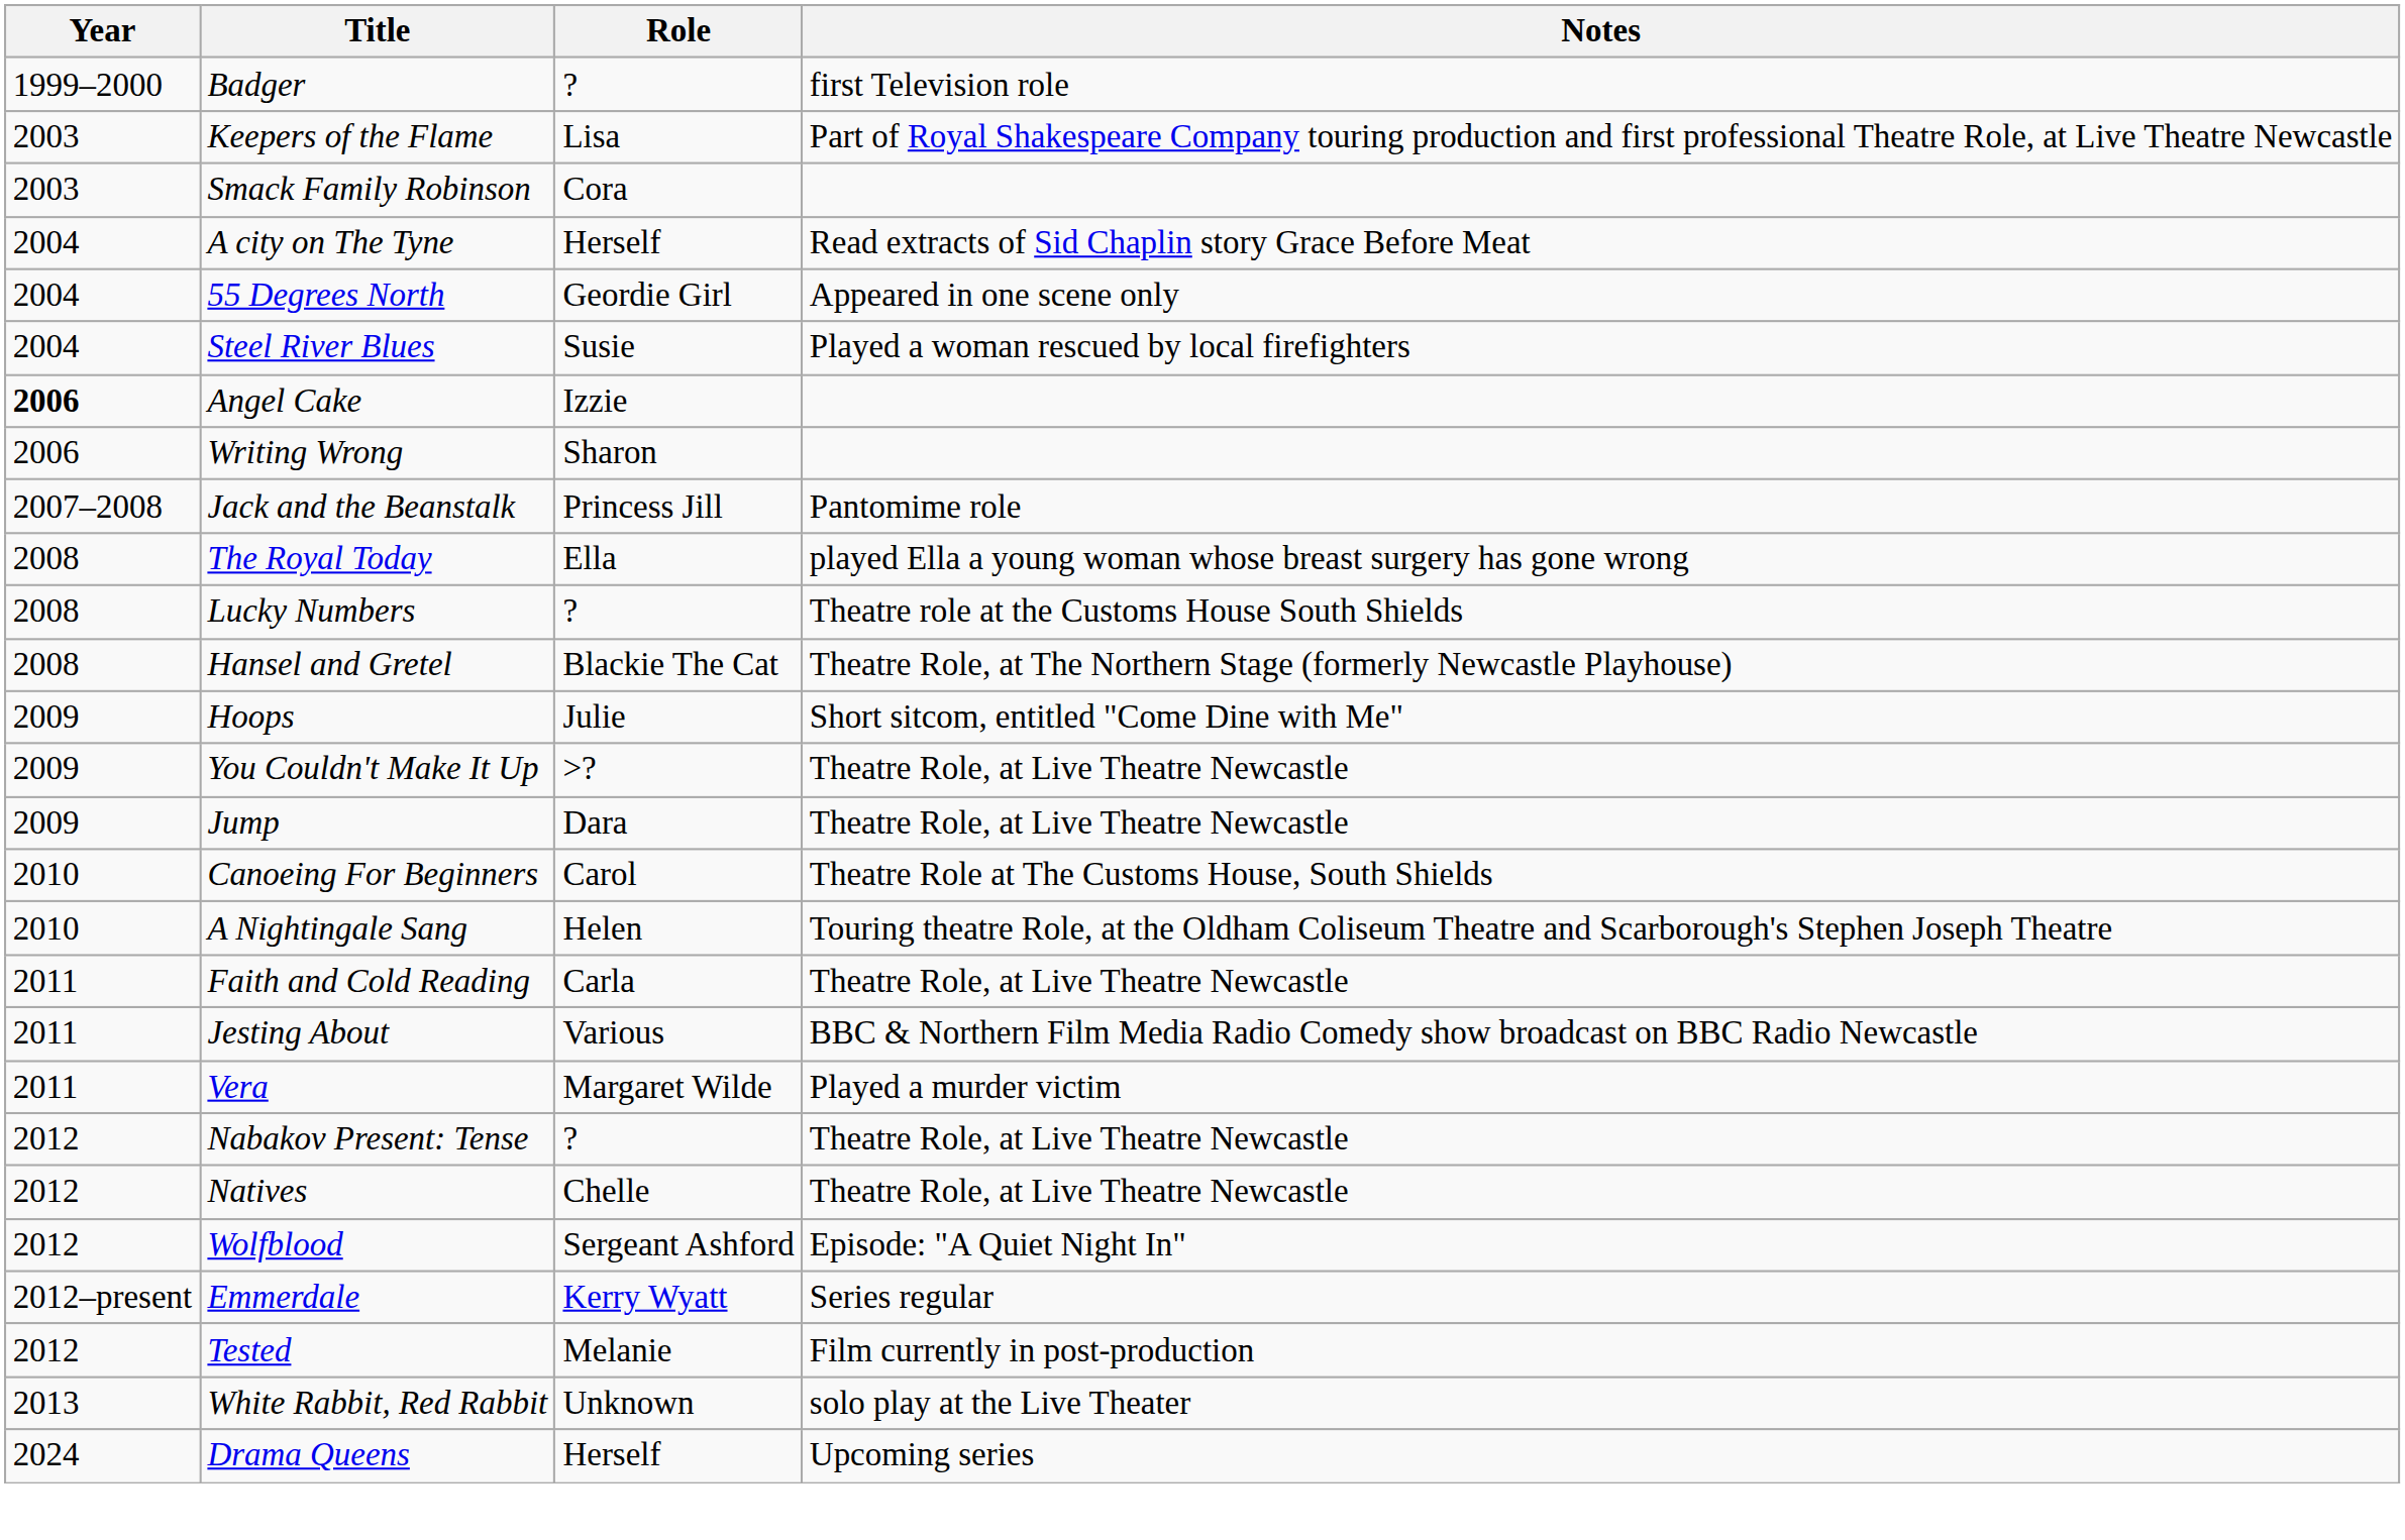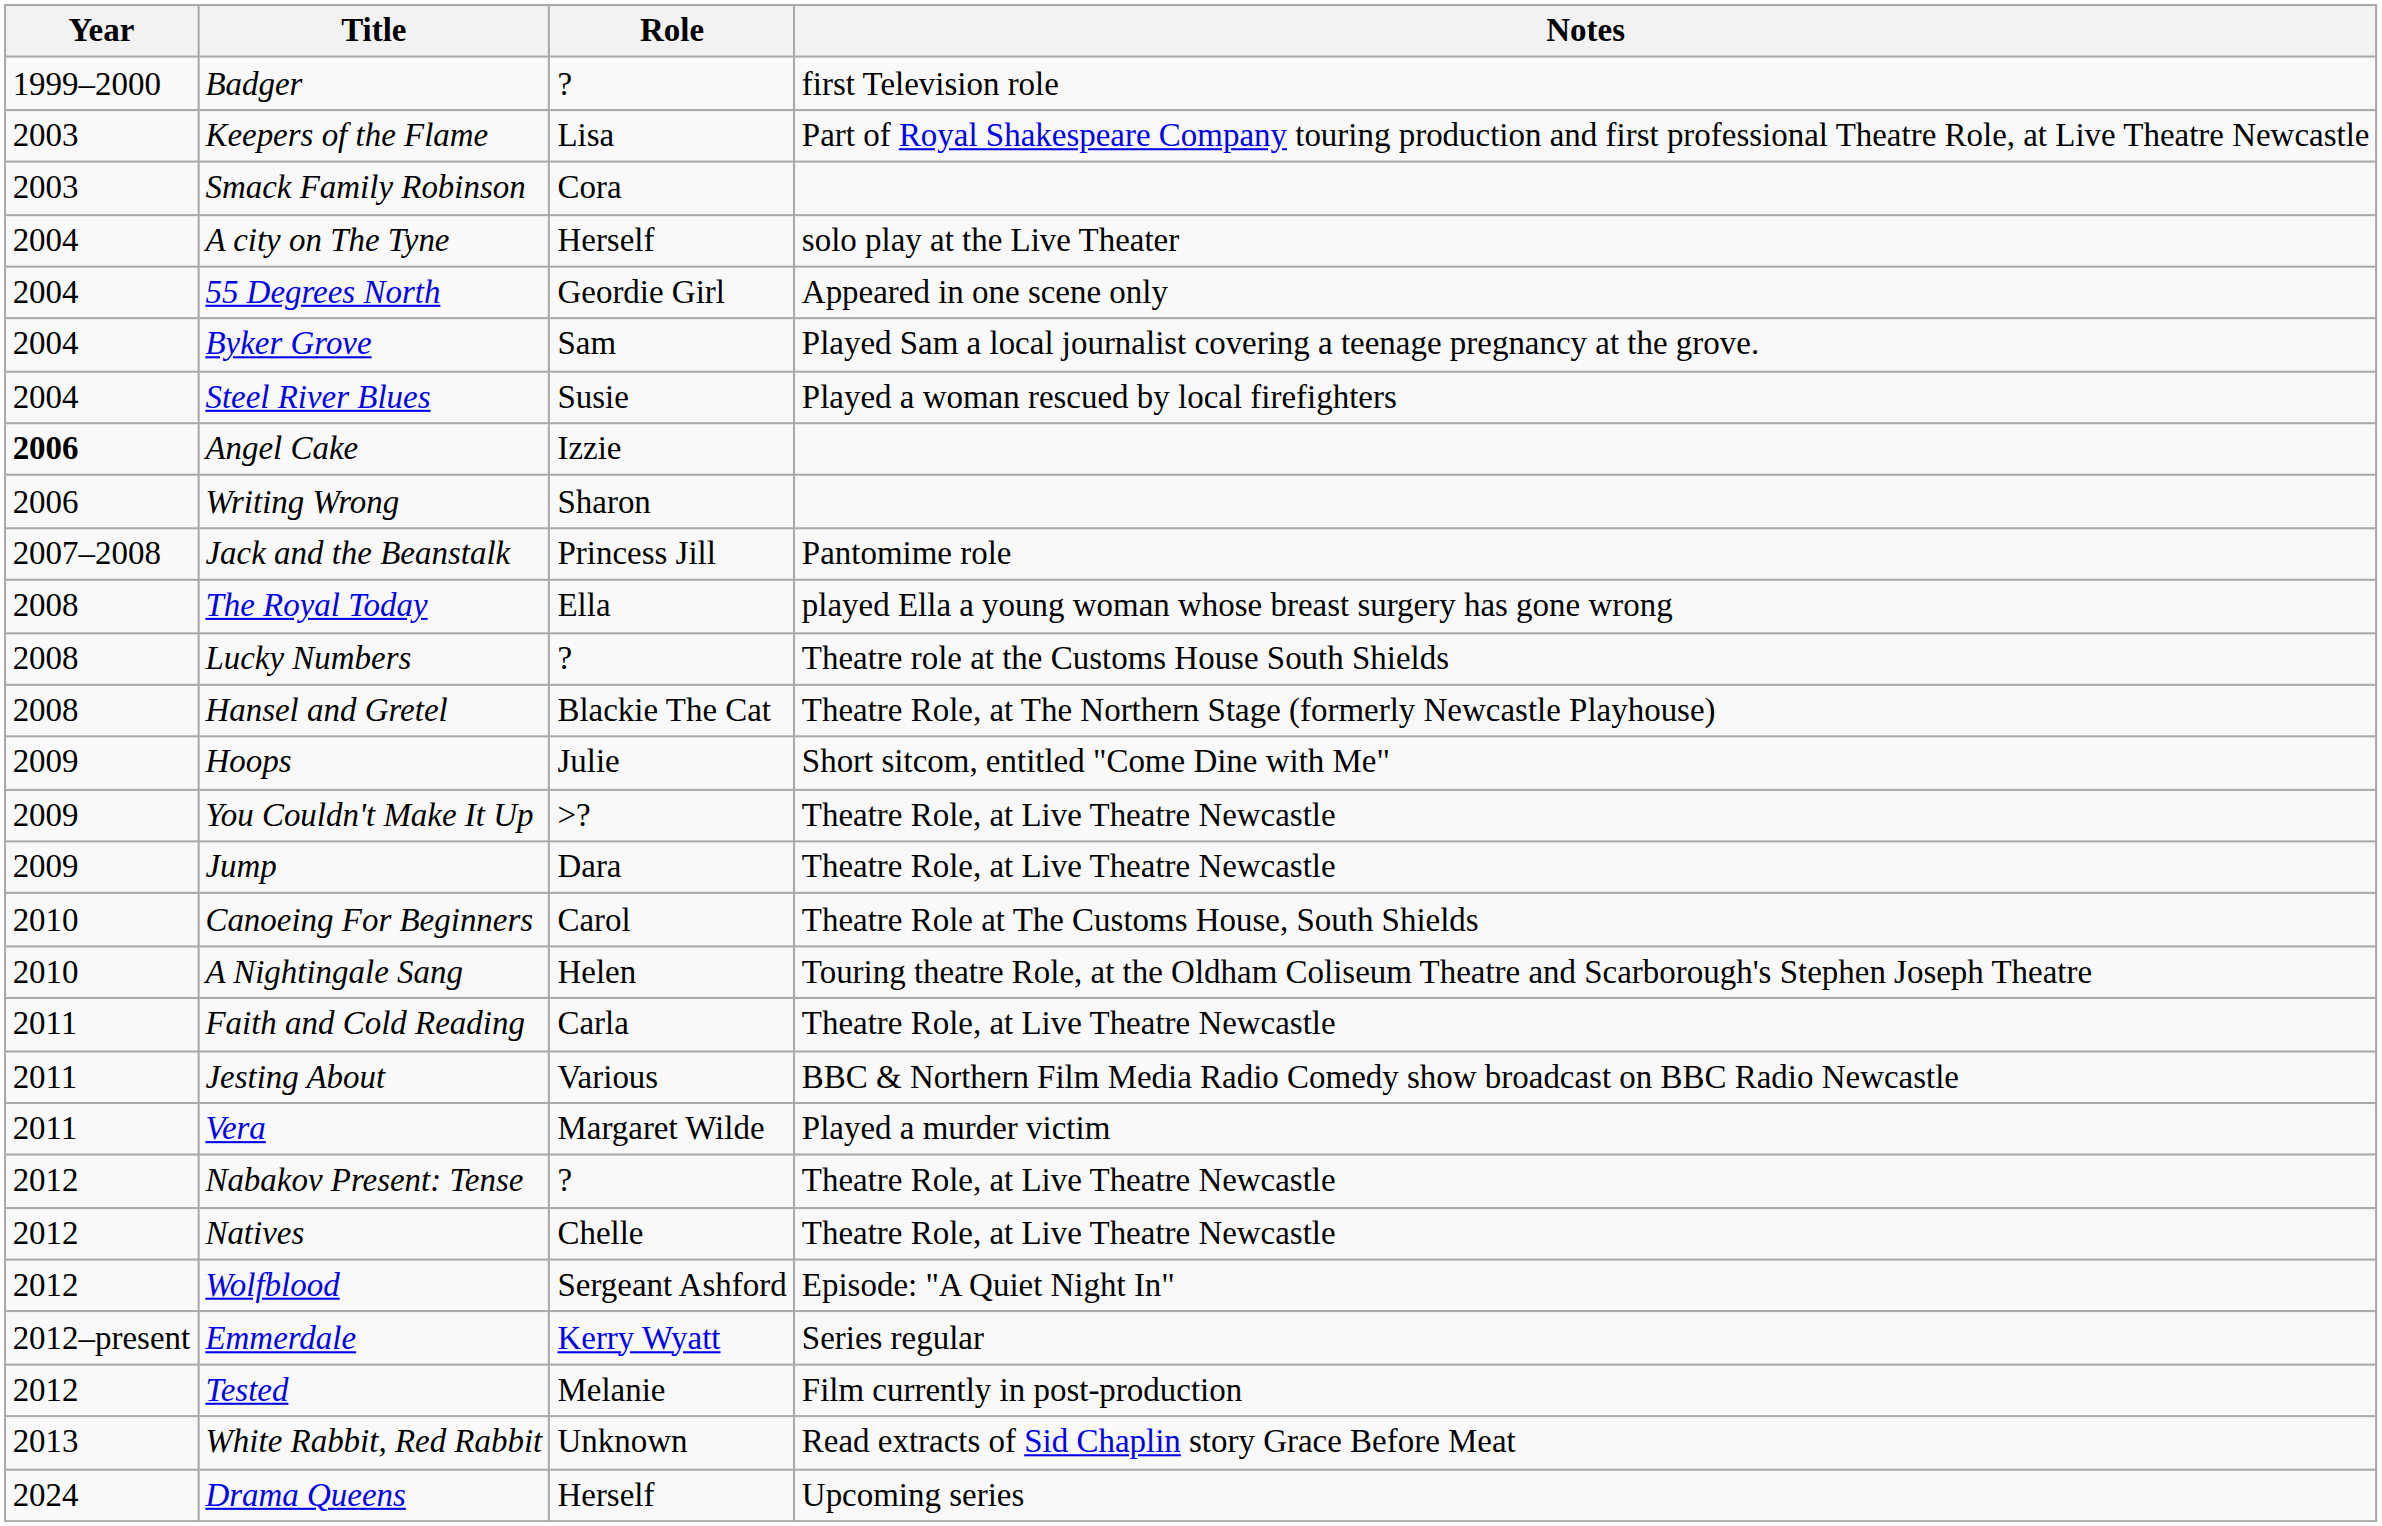A city on The Tyne | Notes: Read extracts of Sid Chaplin story Grace Before Meat -> solo play at the Live Theater
+ row: 2004 | Byker Grove | Sam | Played Sam a local journalist covering a teenage pregnancy at the grove.
White Rabbit, Red Rabbit | Notes: solo play at the Live Theater -> Read extracts of Sid Chaplin story Grace Before Meat
